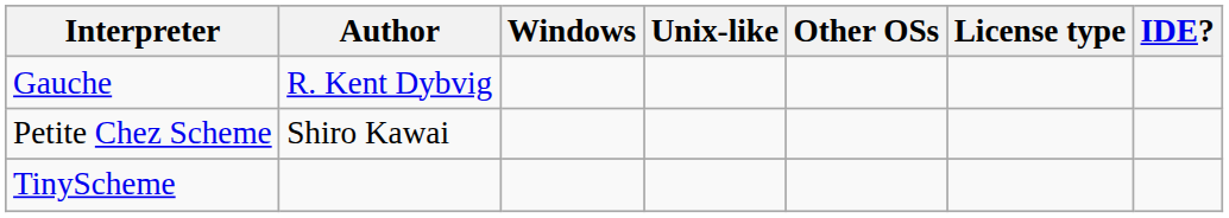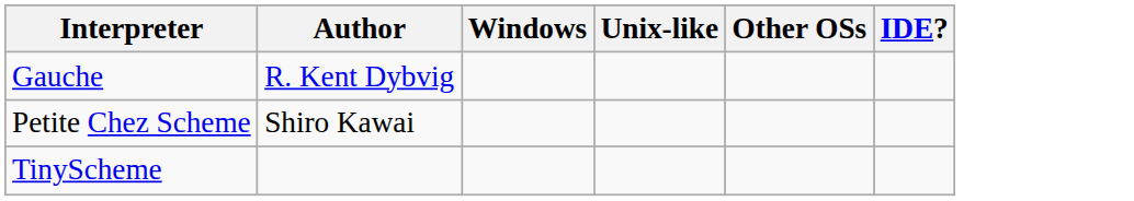- column: License type
